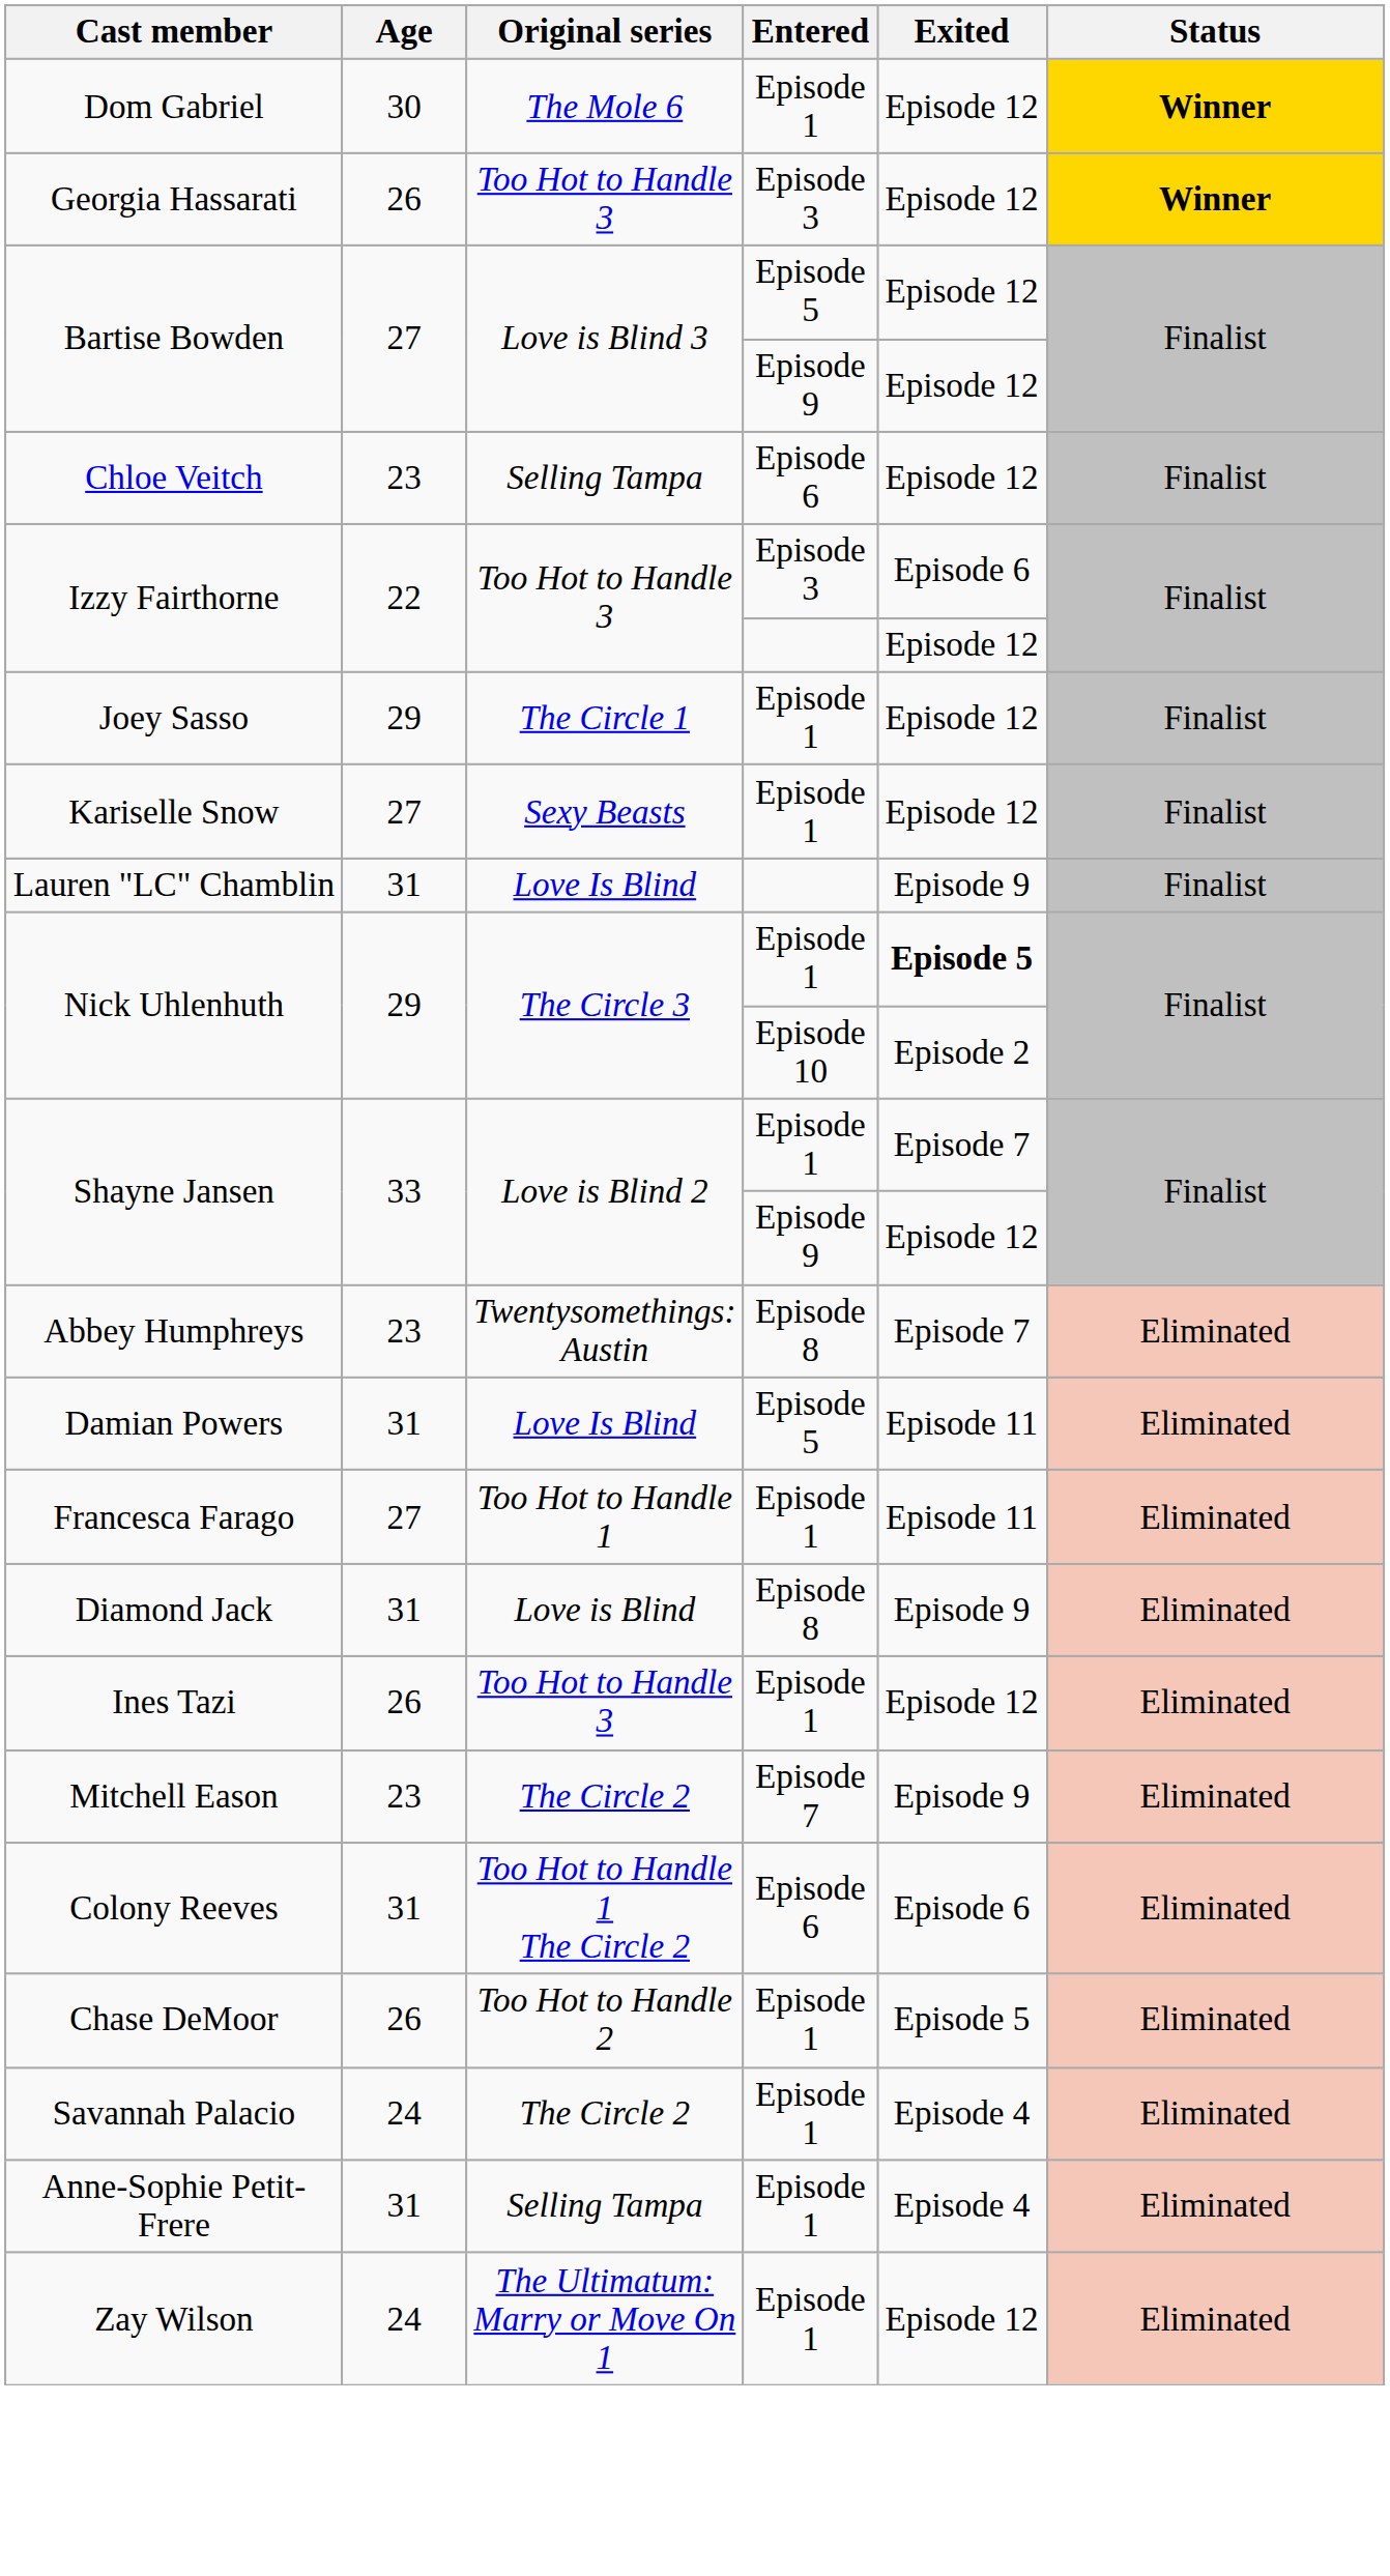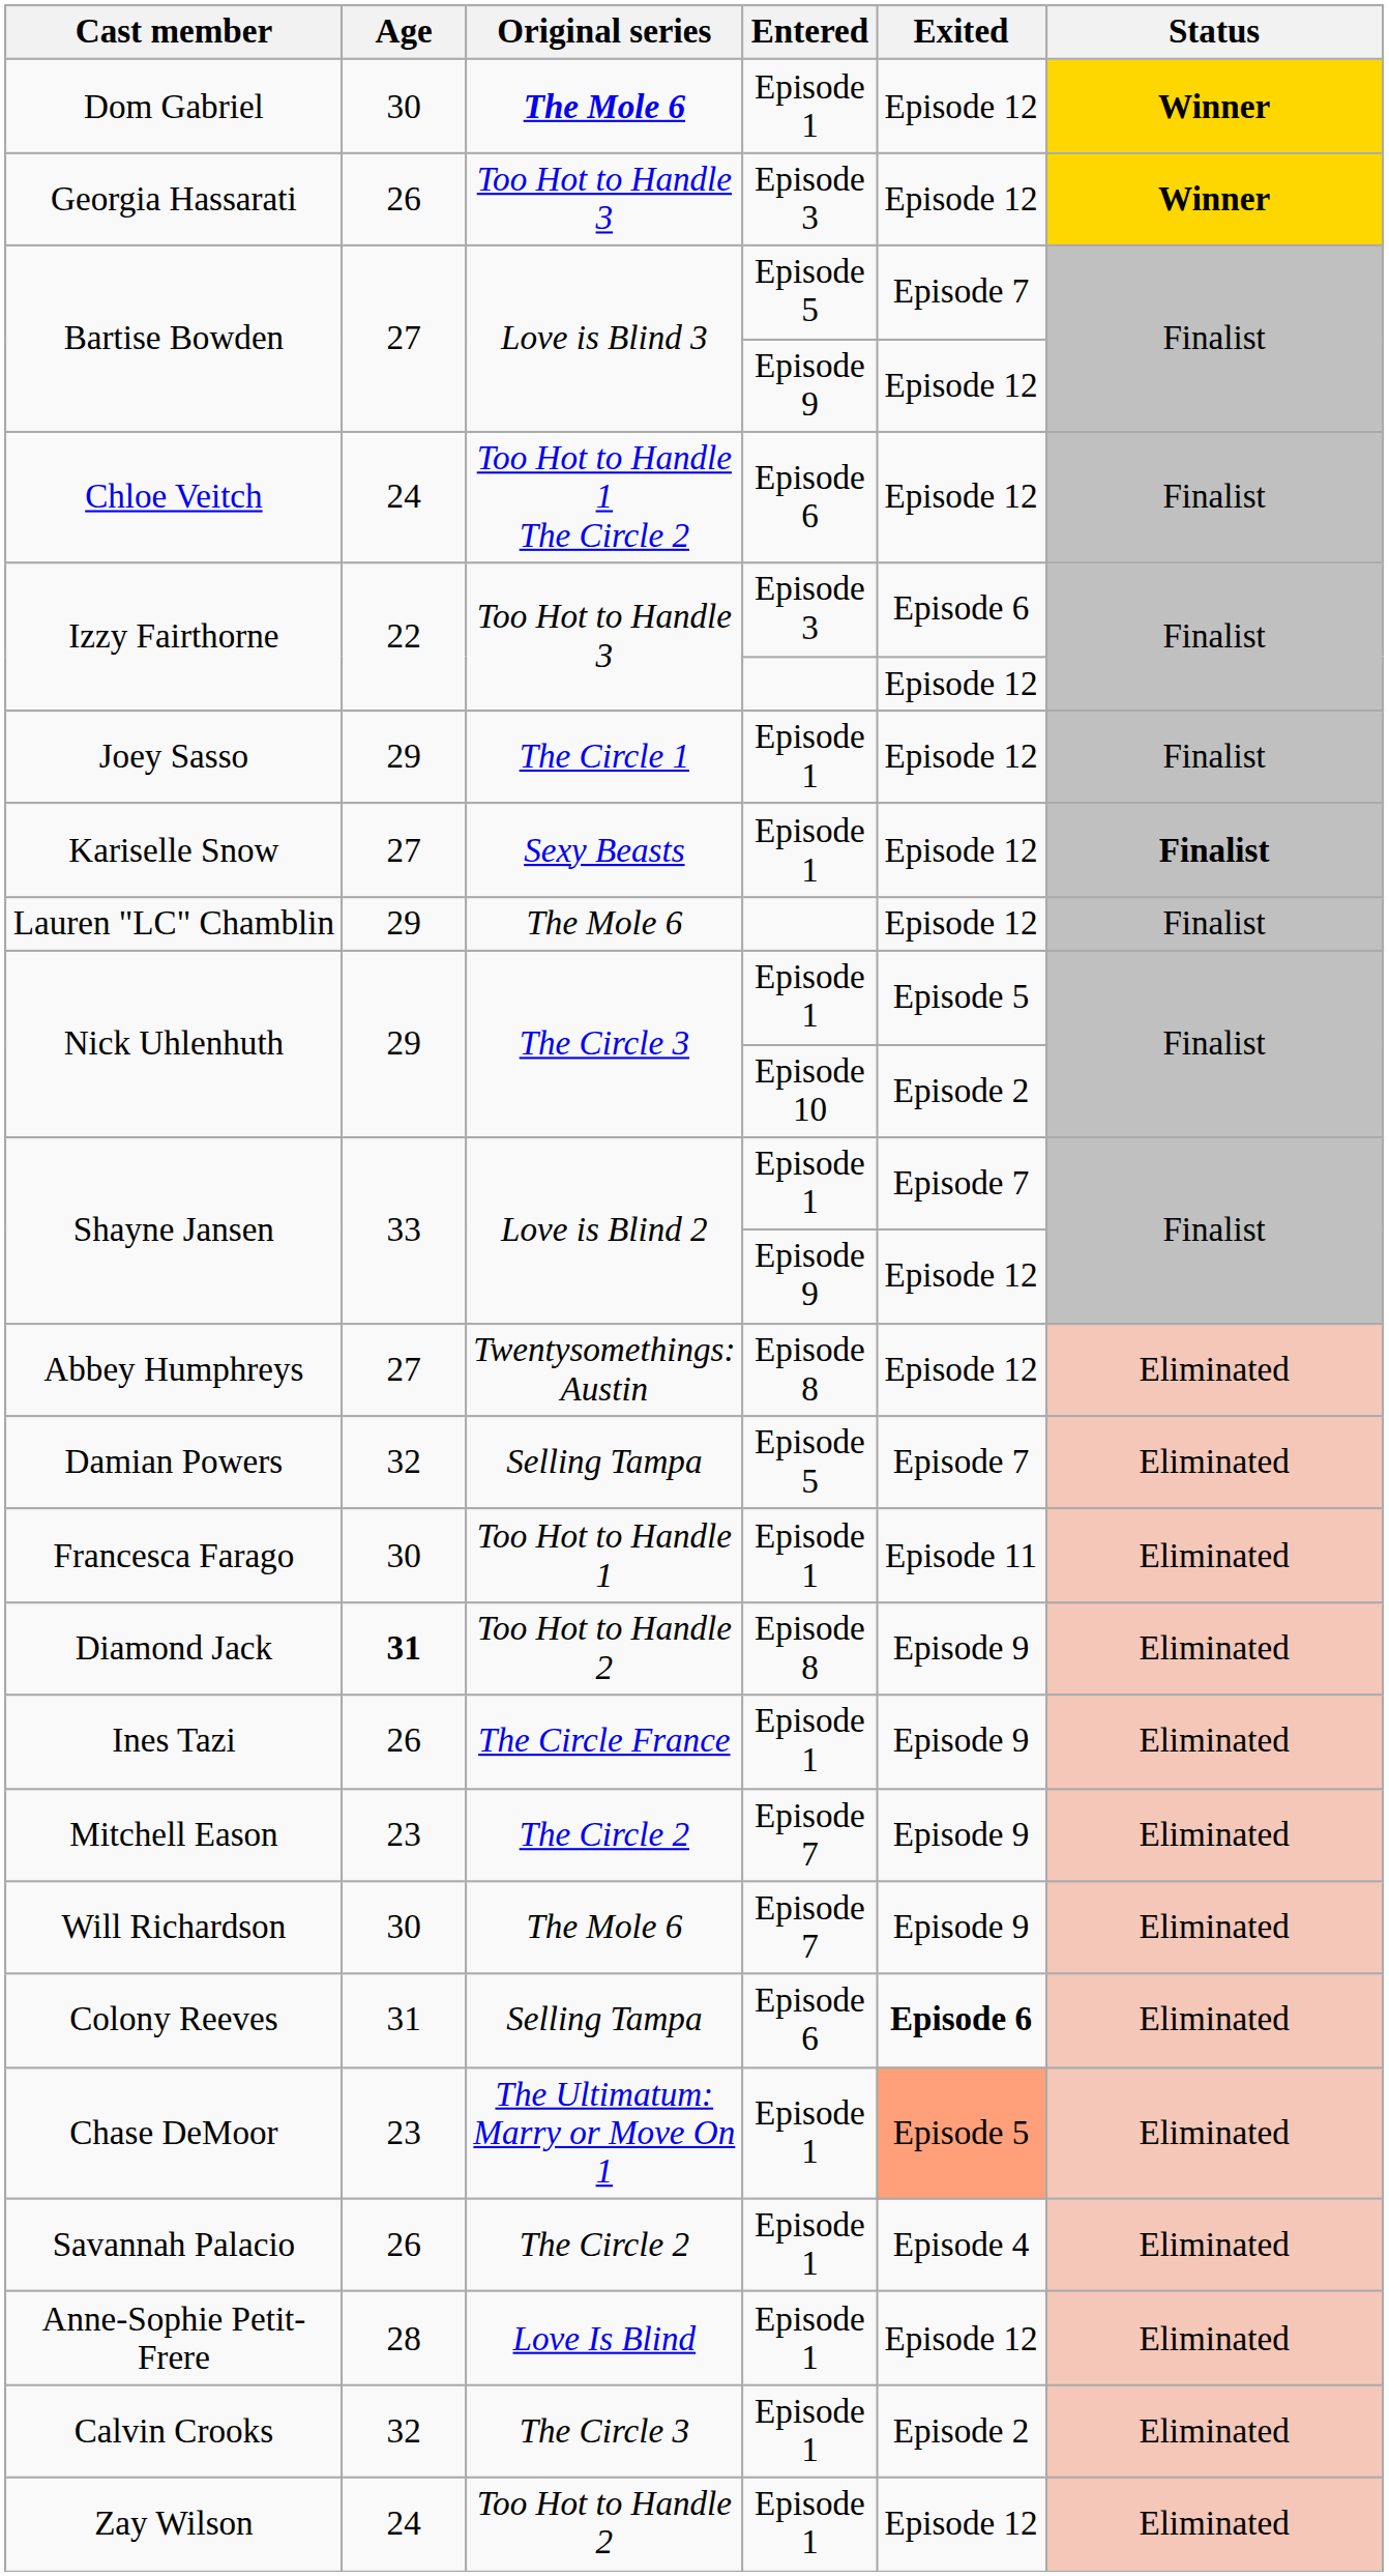Dom Gabriel | Original series: normal -> bold
Bartise Bowden / Episode 5 | Exited: Episode 12 -> Episode 7
Chloe Veitch | Age: 23 -> 24
Chloe Veitch | Original series: Selling Tampa -> Too Hot to Handle 1 The Circle 2
Kariselle Snow | Status: normal -> bold
Lauren "LC" Chamblin | Age: 31 -> 29
Lauren "LC" Chamblin | Original series: Love Is Blind -> The Mole 6
Lauren "LC" Chamblin | Exited: Episode 9 -> Episode 12
Nick Uhlenhuth / Episode 1 | Exited: bold -> normal
Abbey Humphreys | Age: 23 -> 27
Abbey Humphreys | Exited: Episode 7 -> Episode 12
Damian Powers | Age: 31 -> 32
Damian Powers | Original series: Love Is Blind -> Selling Tampa
Damian Powers | Exited: Episode 11 -> Episode 7
Francesca Farago | Age: 27 -> 30
Diamond Jack | Age: normal -> bold
Diamond Jack | Original series: Love is Blind -> Too Hot to Handle 2
Ines Tazi | Original series: Too Hot to Handle 3 -> The Circle France
Ines Tazi | Exited: Episode 12 -> Episode 9
+ row: Will Richardson | 30 | The Mole 6 | Episode 7 | Episode 9 | Eliminated
Colony Reeves | Original series: Too Hot to Handle 1 The Circle 2 -> Selling Tampa
Colony Reeves | Exited: normal -> bold
Chase DeMoor | Age: 26 -> 23
Chase DeMoor | Original series: Too Hot to Handle 2 -> The Ultimatum: Marry or Move On 1
Chase DeMoor | Exited: no background -> lightsalmon background
Savannah Palacio | Age: 24 -> 26
Anne-Sophie Petit-Frere | Age: 31 -> 28
Anne-Sophie Petit-Frere | Original series: Selling Tampa -> Love Is Blind
Anne-Sophie Petit-Frere | Exited: Episode 4 -> Episode 12
+ row: Calvin Crooks | 32 | The Circle 3 | Episode 1 | Episode 2 | Eliminated
Zay Wilson | Original series: The Ultimatum: Marry or Move On 1 -> Too Hot to Handle 2
